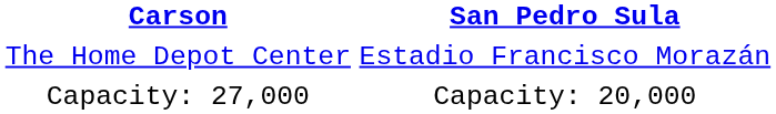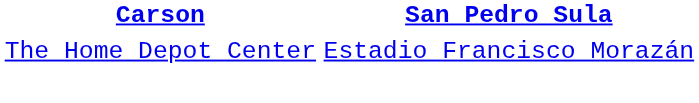- row: Capacity: 27,000 | Capacity: 20,000
